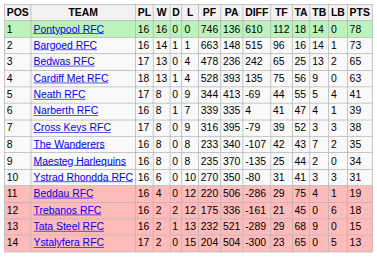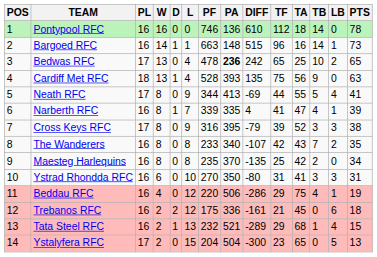Bedwas RFC | PA: normal -> bold
Bedwas RFC | TB: 13 -> 10
Maesteg Harlequins | TA: 44 -> 42
Tata Steel RFC | TB: 9 -> 1
Tata Steel RFC | LB: 0 -> 4
